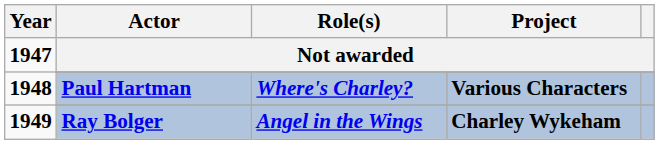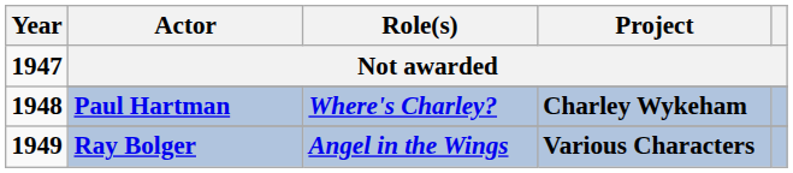Paul Hartman | Project: Various Characters -> Charley Wykeham
Ray Bolger | Project: Charley Wykeham -> Various Characters
